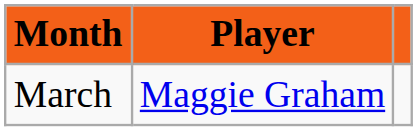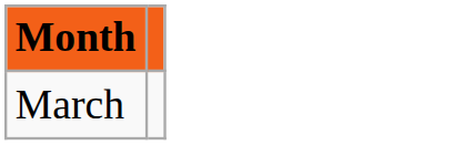- column: Player | Maggie Graham
